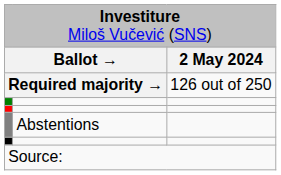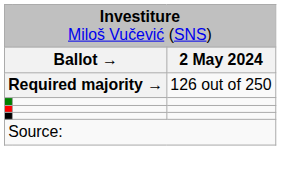- row: Abstentions
